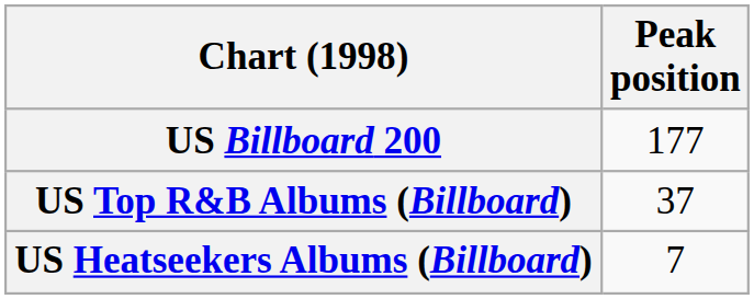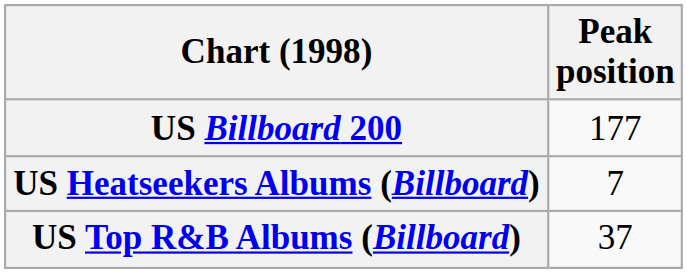rows swapped: US Top R&B Albums (Billboard) <-> US Heatseekers Albums (Billboard)
